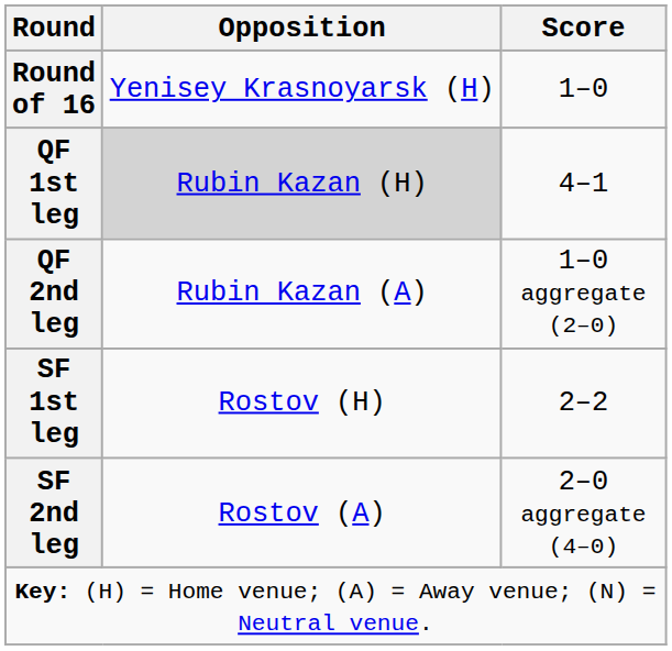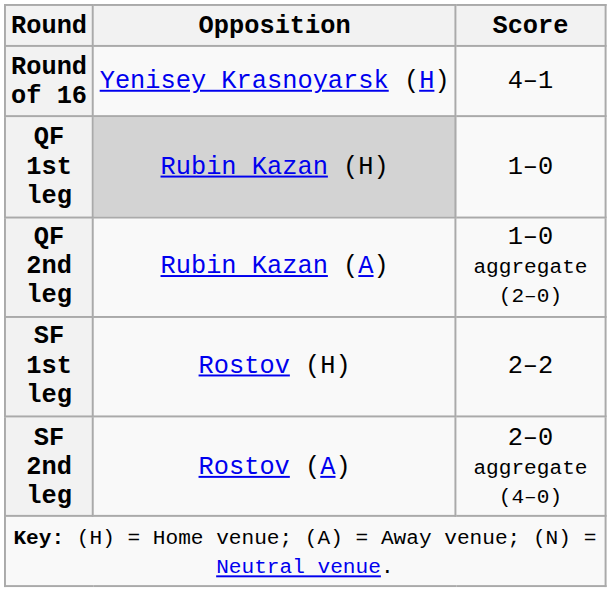Round of 16 | Score: 1–0 -> 4–1
QF 1st leg | Score: 4–1 -> 1–0
